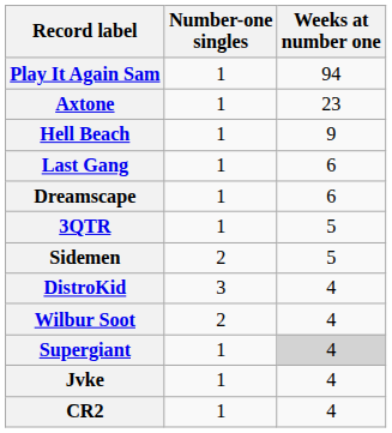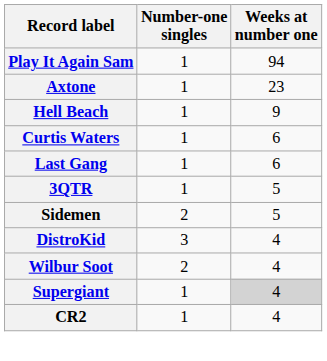+ row: Curtis Waters | 1 | 6
- row: Dreamscape | 1 | 6
- row: Jvke | 1 | 4
